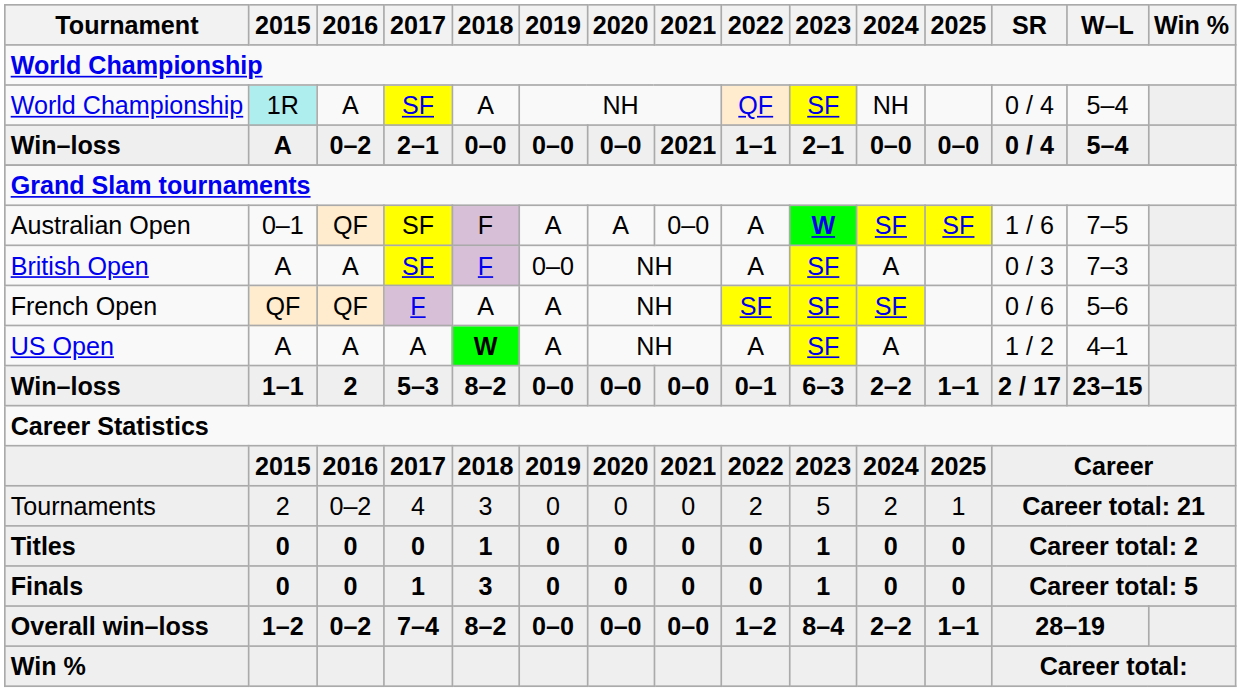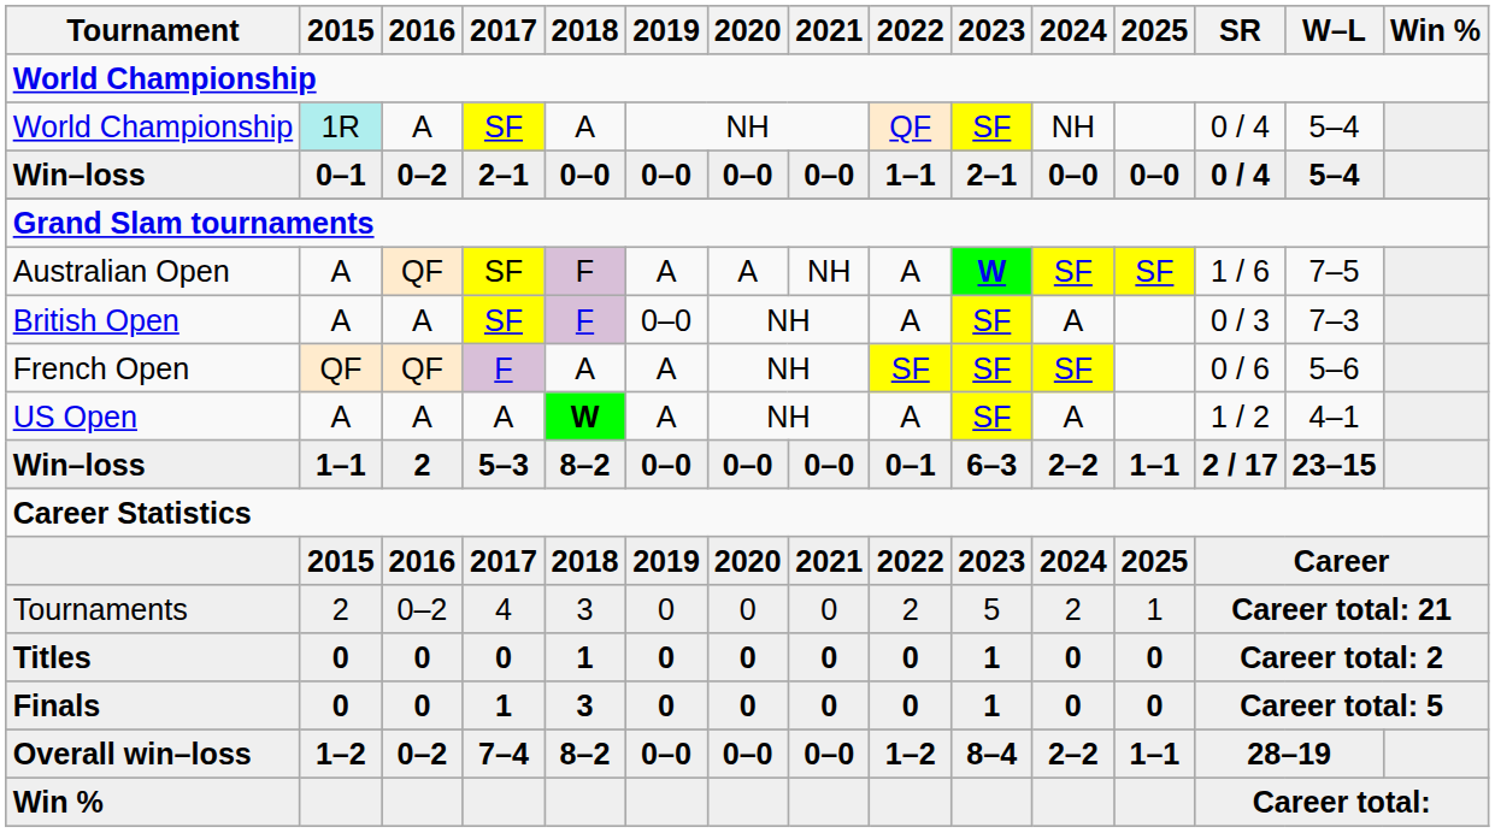Win–loss / 2–1 | 2015: A -> 0–1
Win–loss / 2–1 | 2021: 2021 -> 0–0
Australian Open | 2015: 0–1 -> A
Australian Open | 2021: 0–0 -> NH
